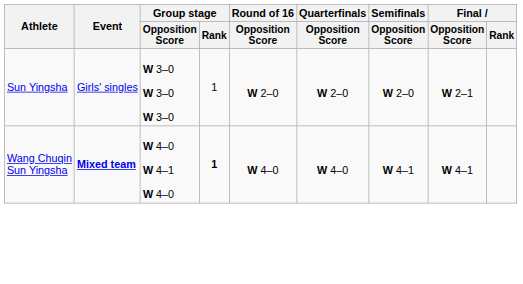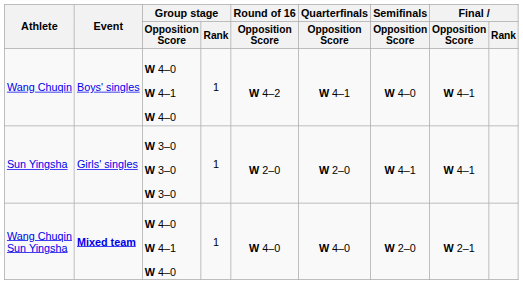+ row: Wang Chuqin | Boys' singles | W 4–0 W 4–1 W 4–0 | 1 | W 4–2 | W 4–1 | W 4–0 | W 4–1
Sun Yingsha | Semifinals / Opposition Score: W 2–0 -> W 4–1
Sun Yingsha | Final / Opposition Score: W 2–1 -> W 4–1
Wang Chuqin Sun Yingsha | Group stage / Rank: bold -> normal
Wang Chuqin Sun Yingsha | Semifinals / Opposition Score: W 4–1 -> W 2–0
Wang Chuqin Sun Yingsha | Final / Opposition Score: W 4–1 -> W 2–1
